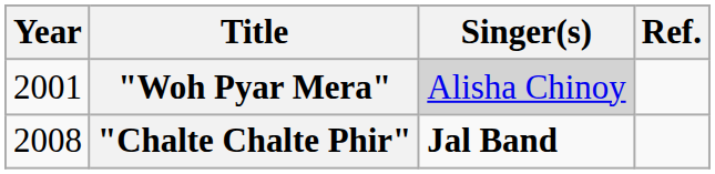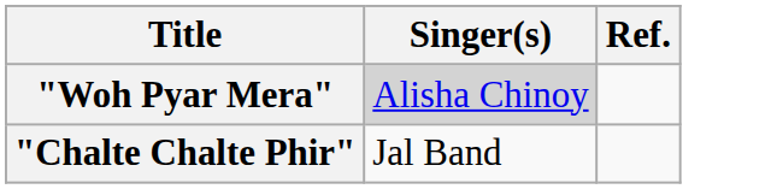- column: Year | 2001 | 2008
"Chalte Chalte Phir" | Singer(s): bold -> normal
